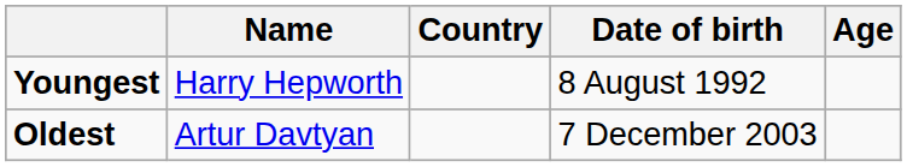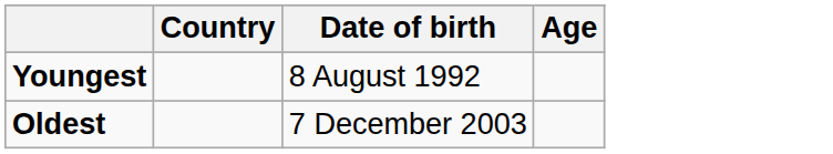- column: Name | Harry Hepworth | Artur Davtyan
